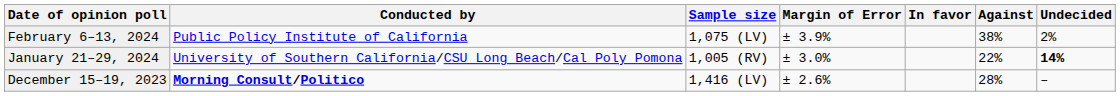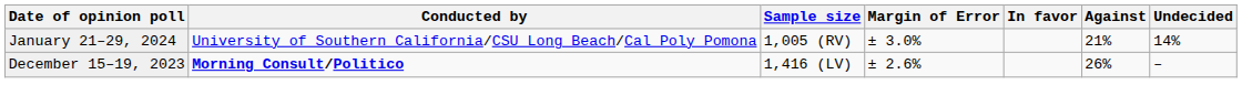- row: February 6–13, 2024 | Public Policy Institute of California | 1,075 (LV) | ± 3.9% | 38% | 2%
January 21–29, 2024 | Against: 22% -> 21%
January 21–29, 2024 | Undecided: bold -> normal
December 15–19, 2023 | Against: 28% -> 26%
